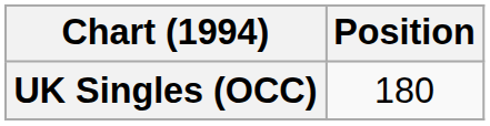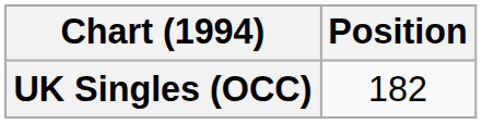UK Singles (OCC) | Position: 180 -> 182
